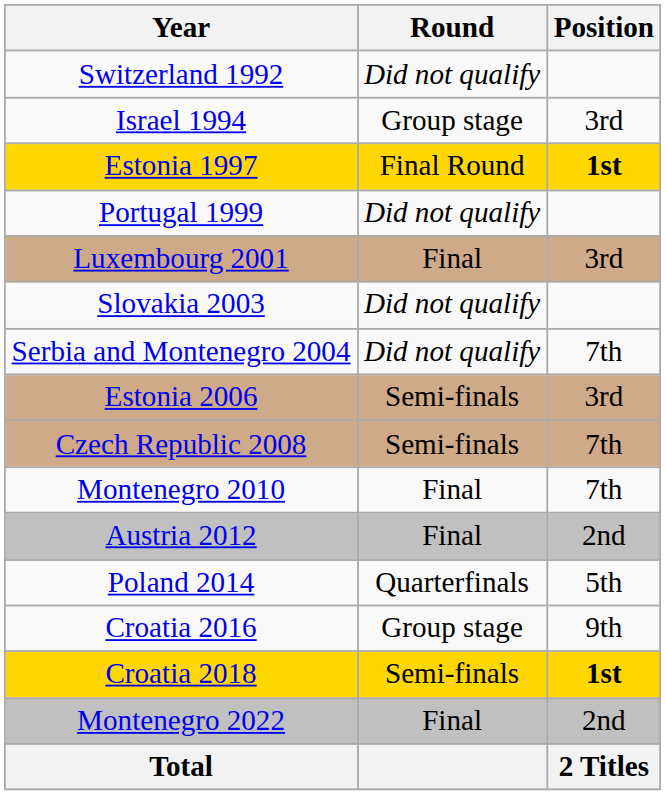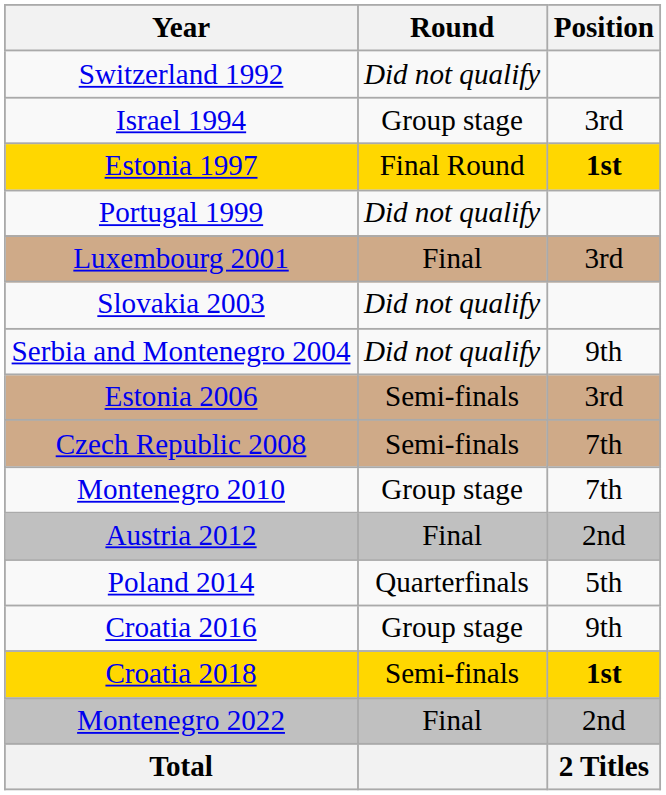Serbia and Montenegro 2004 | Position: 7th -> 9th
Montenegro 2010 | Round: Final -> Group stage
